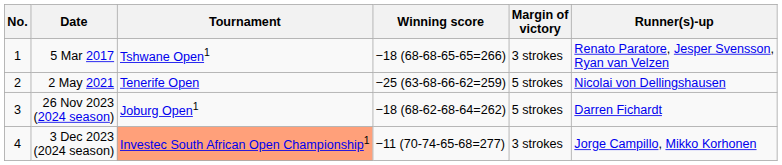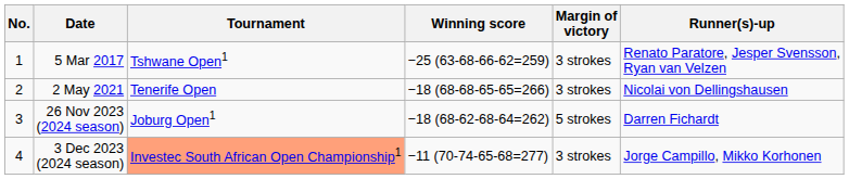5 Mar 2017 | Winning score: −18 (68-68-65-65=266) -> −25 (63-68-66-62=259)
2 May 2021 | Winning score: −25 (63-68-66-62=259) -> −18 (68-68-65-65=266)
2 May 2021 | Margin of victory: 5 strokes -> 3 strokes
